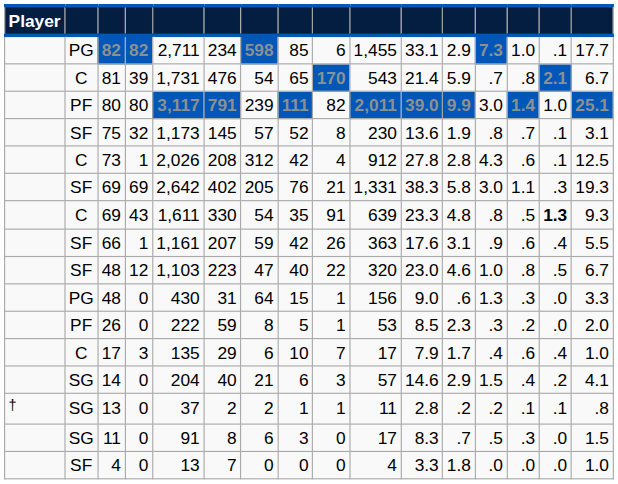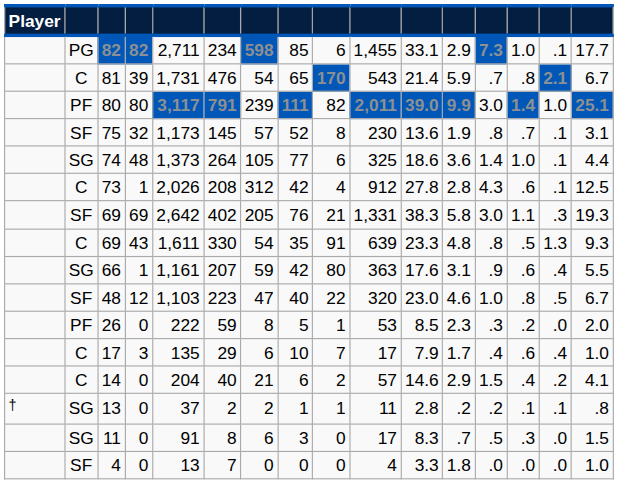+ row: SG | 74 | 48 | 1,373 | 264 | 105 | 77 | 6 | 325 | 18.6 | 3.6 | 1.4 | 1.0 | .1 | 4.4
69 / 43 | column 15: bold -> normal
66 | column 2: SF -> SG
66 | column 9: 26 -> 80
- row: PG | 48 | 0 | 430 | 31 | 64 | 15 | 1 | 156 | 9.0 | .6 | 1.3 | .3 | .0 | 3.3
14 | column 2: SG -> C
14 | column 9: 3 -> 2
